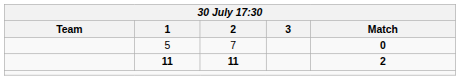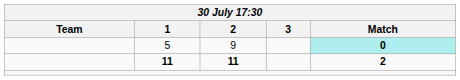5 | 2: 7 -> 9
5 | Match: no background -> paleturquoise background
